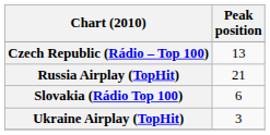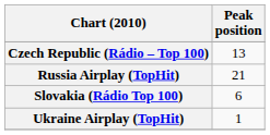Ukraine Airplay (TopHit) | Peak position: 3 -> 1
